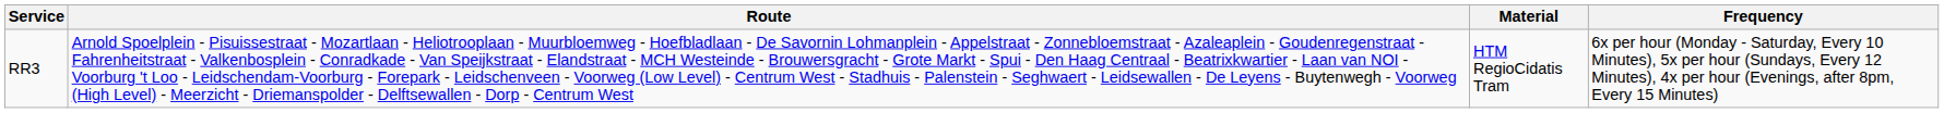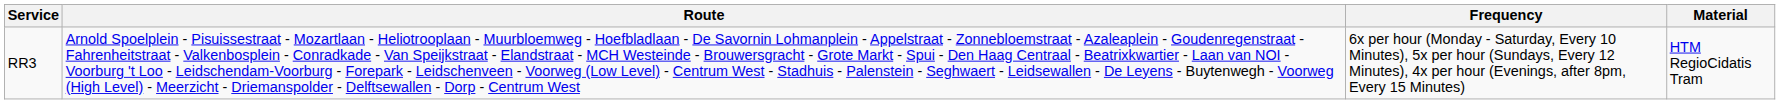columns swapped: Material <-> Frequency
